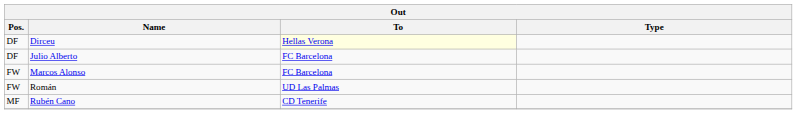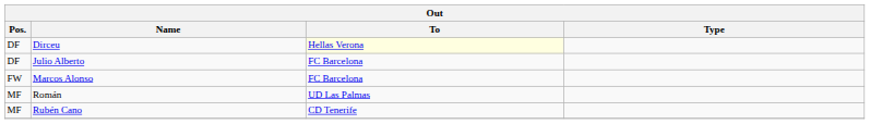Román | Pos.: FW -> MF
